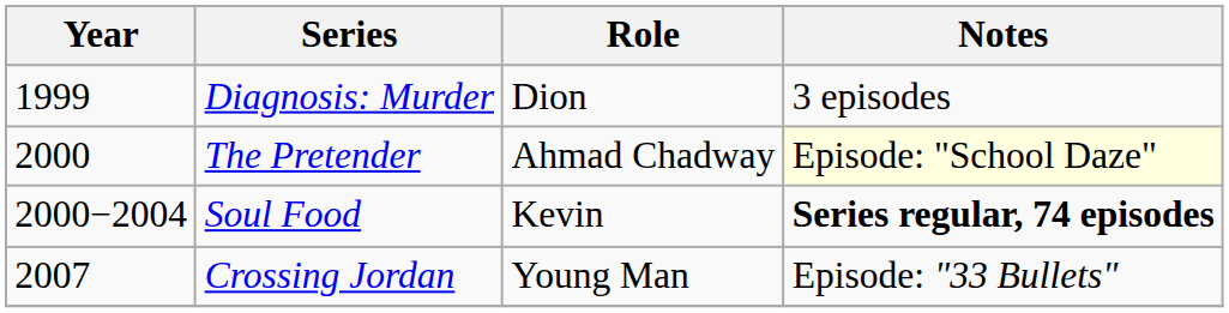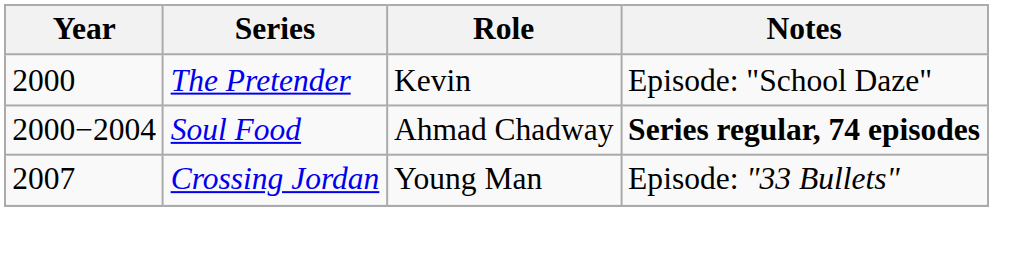- row: 1999 | Diagnosis: Murder | Dion | 3 episodes
The Pretender | Role: Ahmad Chadway -> Kevin
The Pretender | Notes: lightyellow background -> no background
Soul Food | Role: Kevin -> Ahmad Chadway
